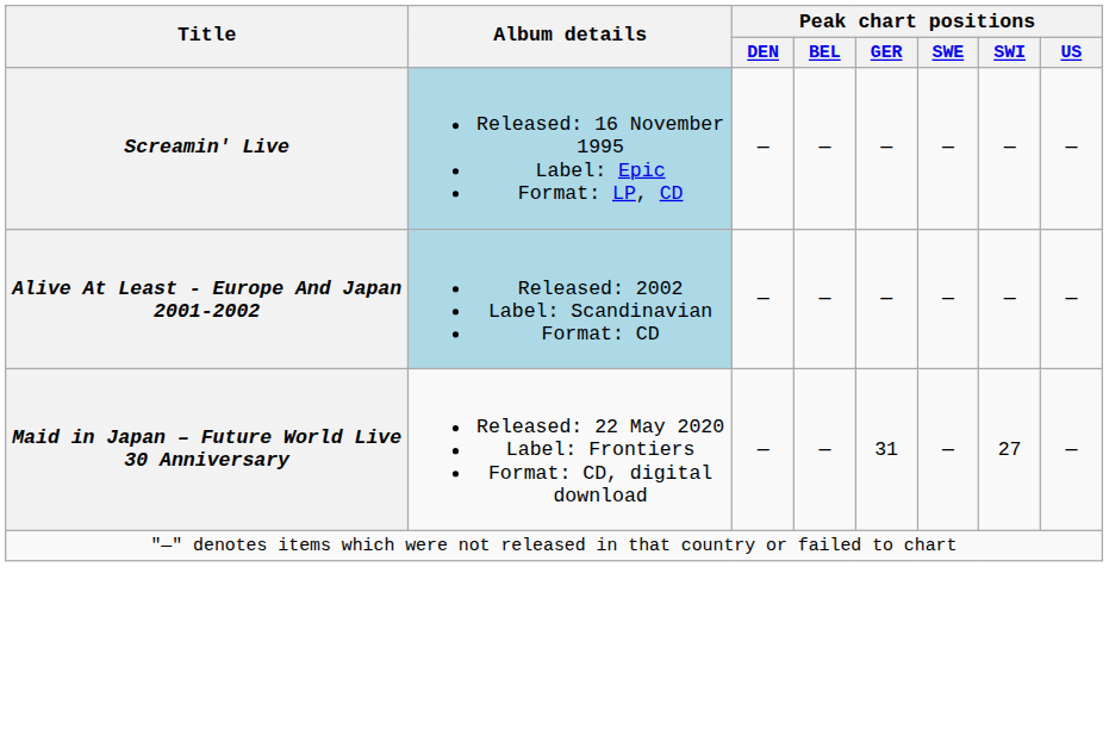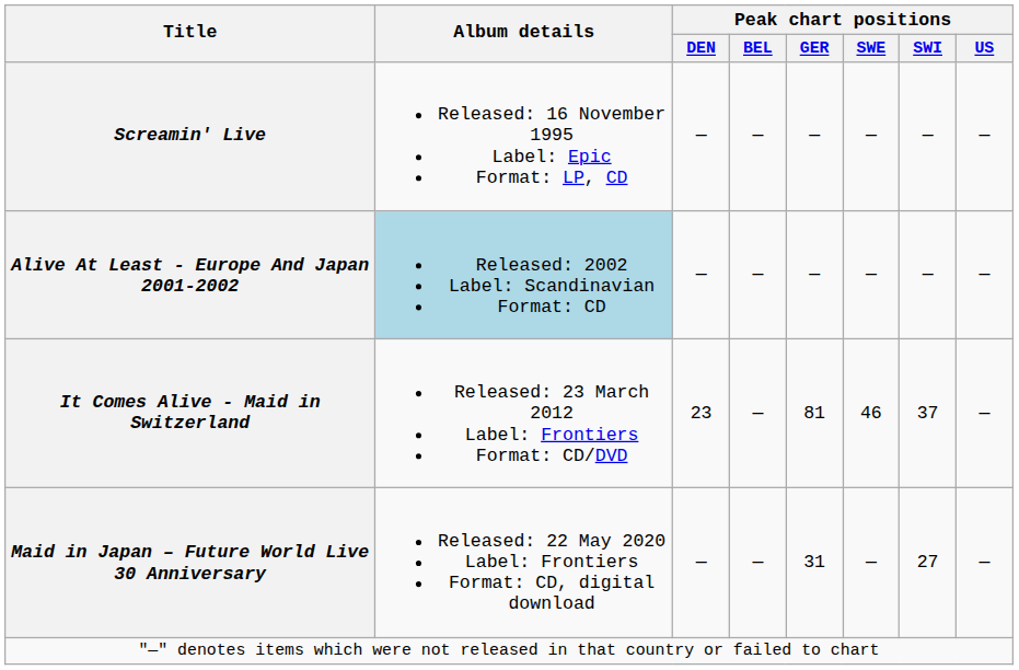Screamin' Live | Album details: lightblue background -> no background
+ row: It Comes Alive - Maid in Switzerland | Released: 23 March 2012 Label: Frontiers Format: CD/DVD | 23 | — | 81 | 46 | 37 | —
